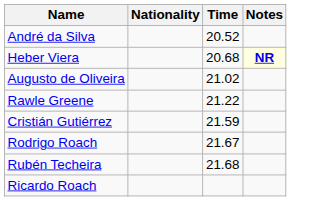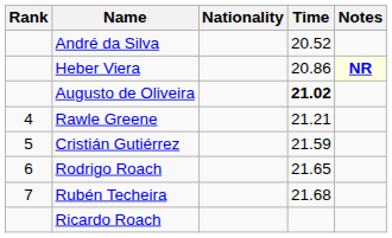+ column: Rank | 4 | 5 | 6 | 7
Heber Viera | Time: 20.68 -> 20.86
Augusto de Oliveira | Time: normal -> bold
Rawle Greene | Time: 21.22 -> 21.21
Rodrigo Roach | Time: 21.67 -> 21.65
